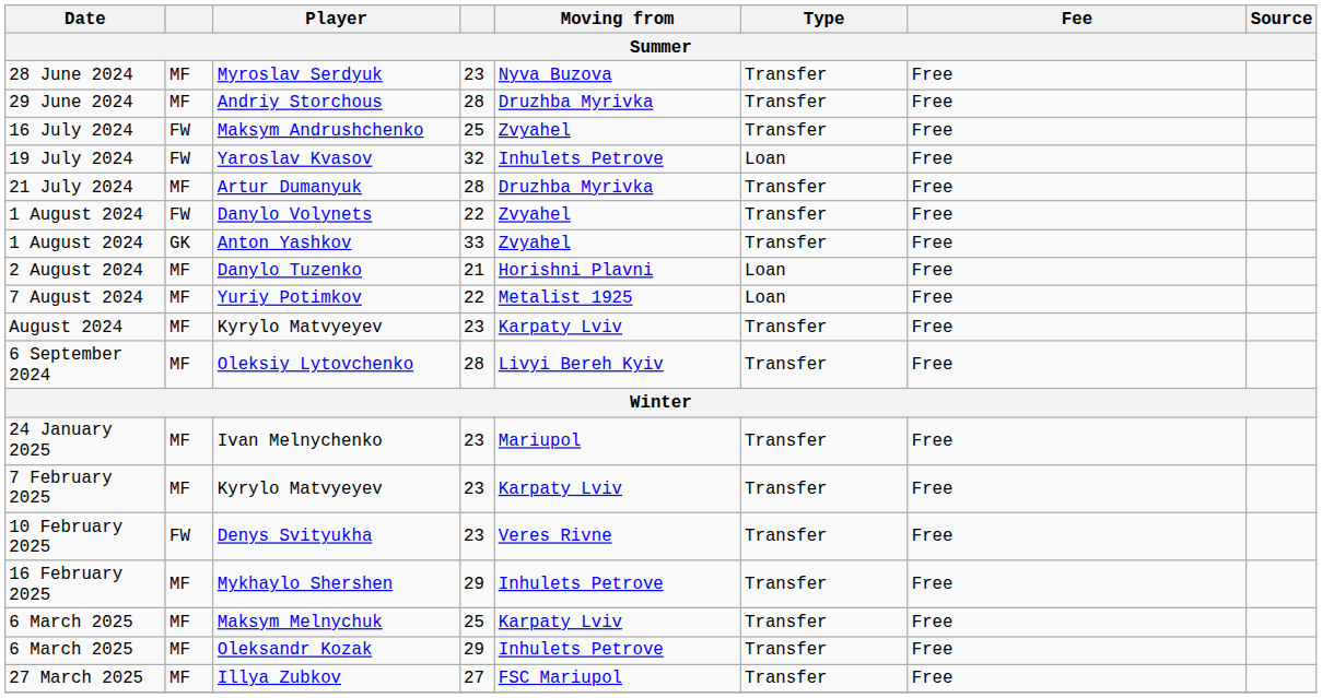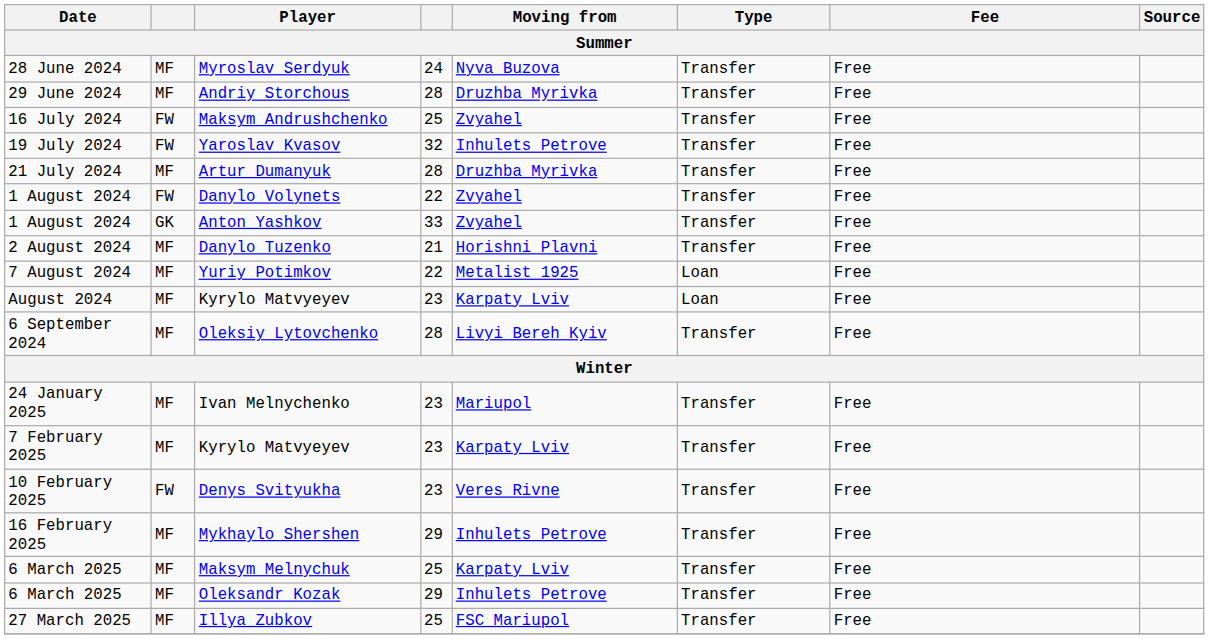Myroslav Serdyuk | column 4: 23 -> 24
Yaroslav Kvasov | Type: Loan -> Transfer
Danylo Tuzenko | Type: Loan -> Transfer
August 2024 / Kyrylo Matvyeyev | Type: Transfer -> Loan
Illya Zubkov | column 4: 27 -> 25
